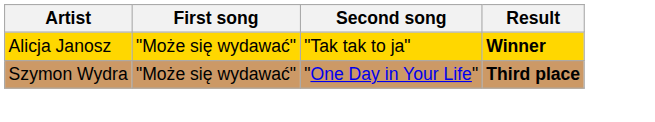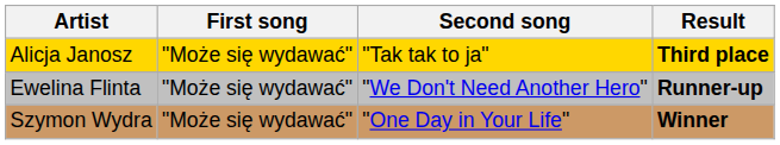Alicja Janosz | Result: Winner -> Third place
+ row: Ewelina Flinta | "Może się wydawać" | "We Don't Need Another Hero" | Runner-up
Szymon Wydra | Result: Third place -> Winner
